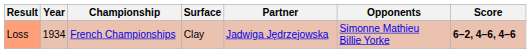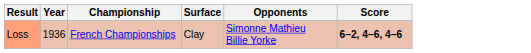- column: Partner | Jadwiga Jędrzejowska
Loss | Year: 1934 -> 1936
